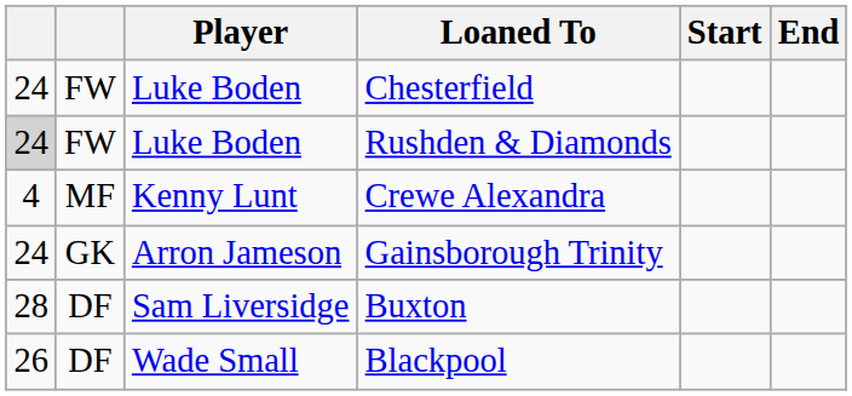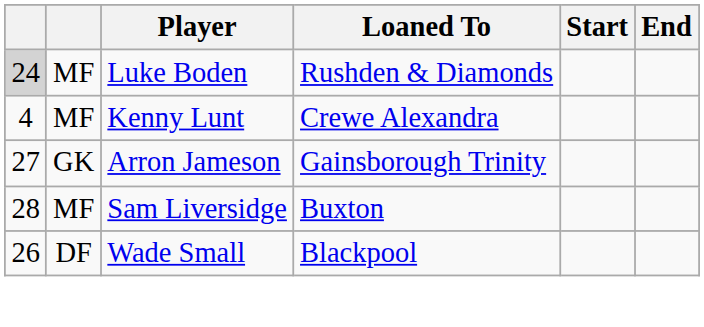- row: 24 | FW | Luke Boden | Chesterfield
Rushden & Diamonds | column 2: FW -> MF
Gainsborough Trinity | column 1: 24 -> 27
Buxton | column 2: DF -> MF
